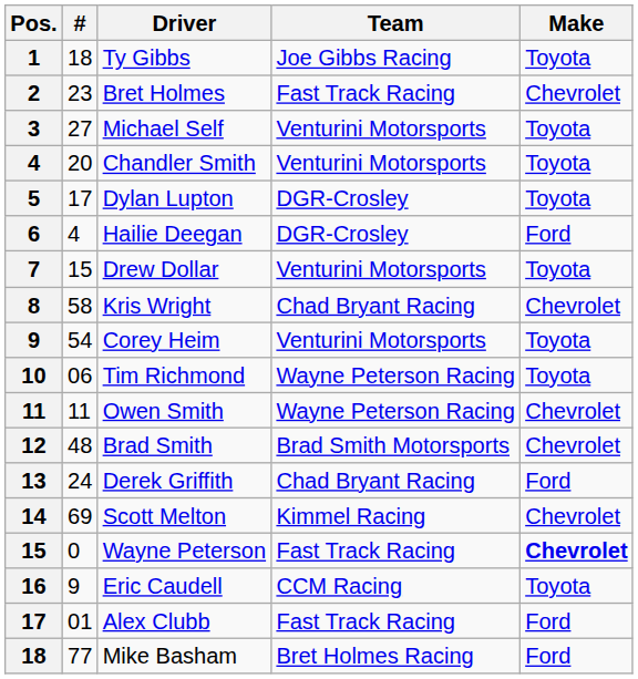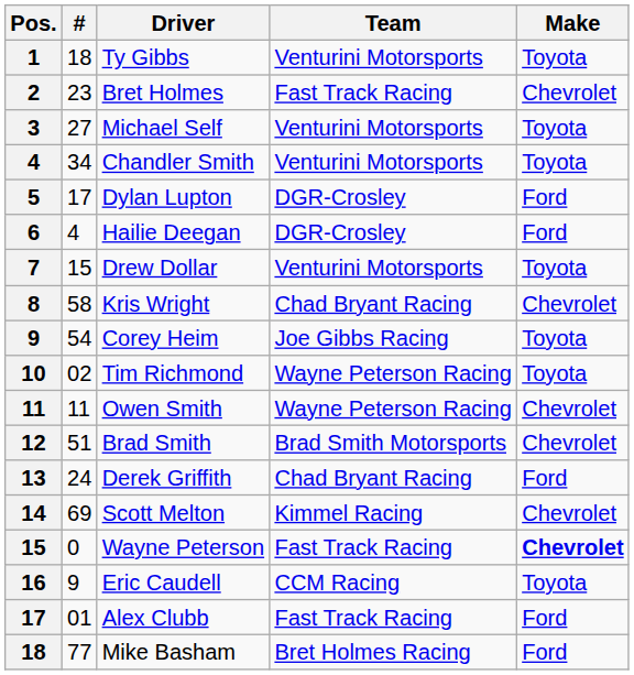Ty Gibbs | Team: Joe Gibbs Racing -> Venturini Motorsports
Chandler Smith | #: 20 -> 34
Dylan Lupton | Make: Toyota -> Ford
Corey Heim | Team: Venturini Motorsports -> Joe Gibbs Racing
Tim Richmond | #: 06 -> 02
Brad Smith | #: 48 -> 51
